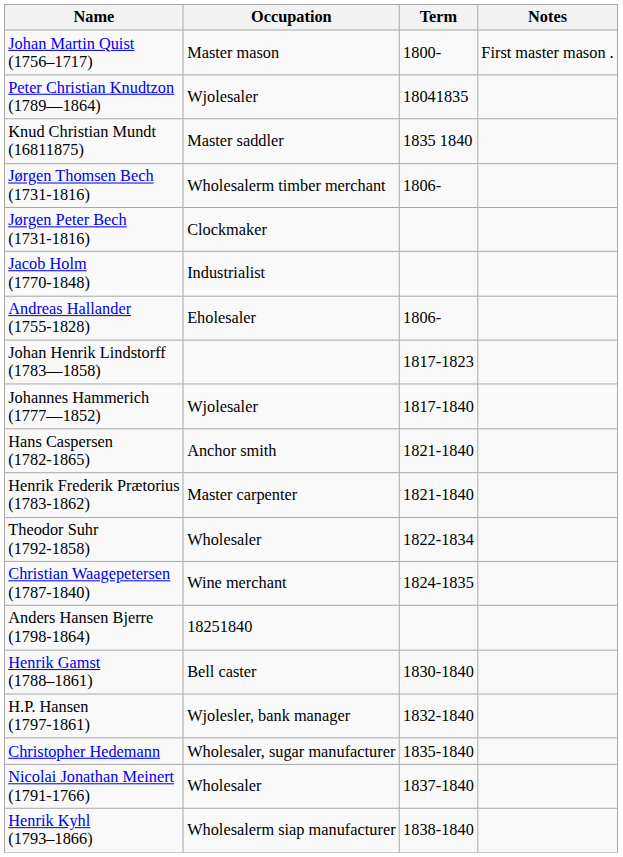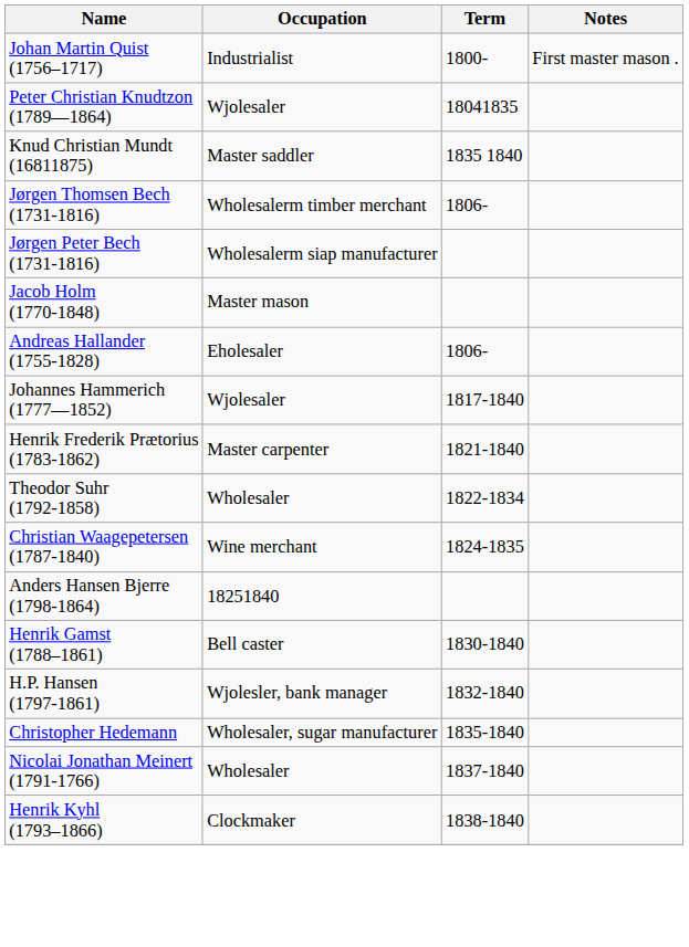Johan Martin Quist (1756–1717) | Occupation: Master mason -> Industrialist
Jørgen Peter Bech (1731-1816) | Occupation: Clockmaker -> Wholesalerm siap manufacturer
Jacob Holm (1770-1848) | Occupation: Industrialist -> Master mason
- row: Johan Henrik Lindstorff (1783—1858) | 1817-1823
- row: Hans Caspersen (1782-1865) | Anchor smith | 1821-1840
Henrik Kyhl (1793–1866) | Occupation: Wholesalerm siap manufacturer -> Clockmaker
